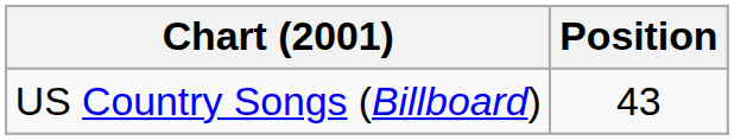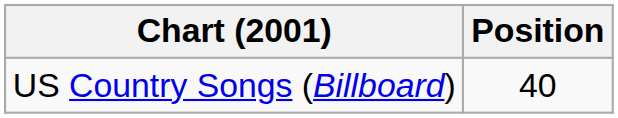US Country Songs (Billboard) | Position: 43 -> 40
